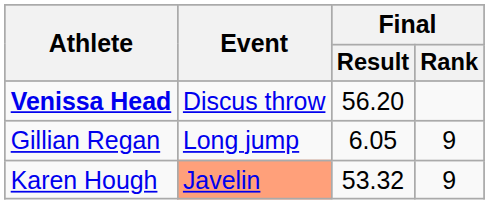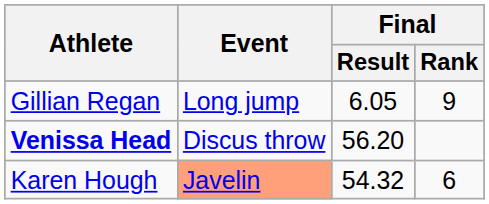rows swapped: Gillian Regan <-> Venissa Head
Karen Hough | Final / Result: 53.32 -> 54.32
Karen Hough | Final / Rank: 9 -> 6
